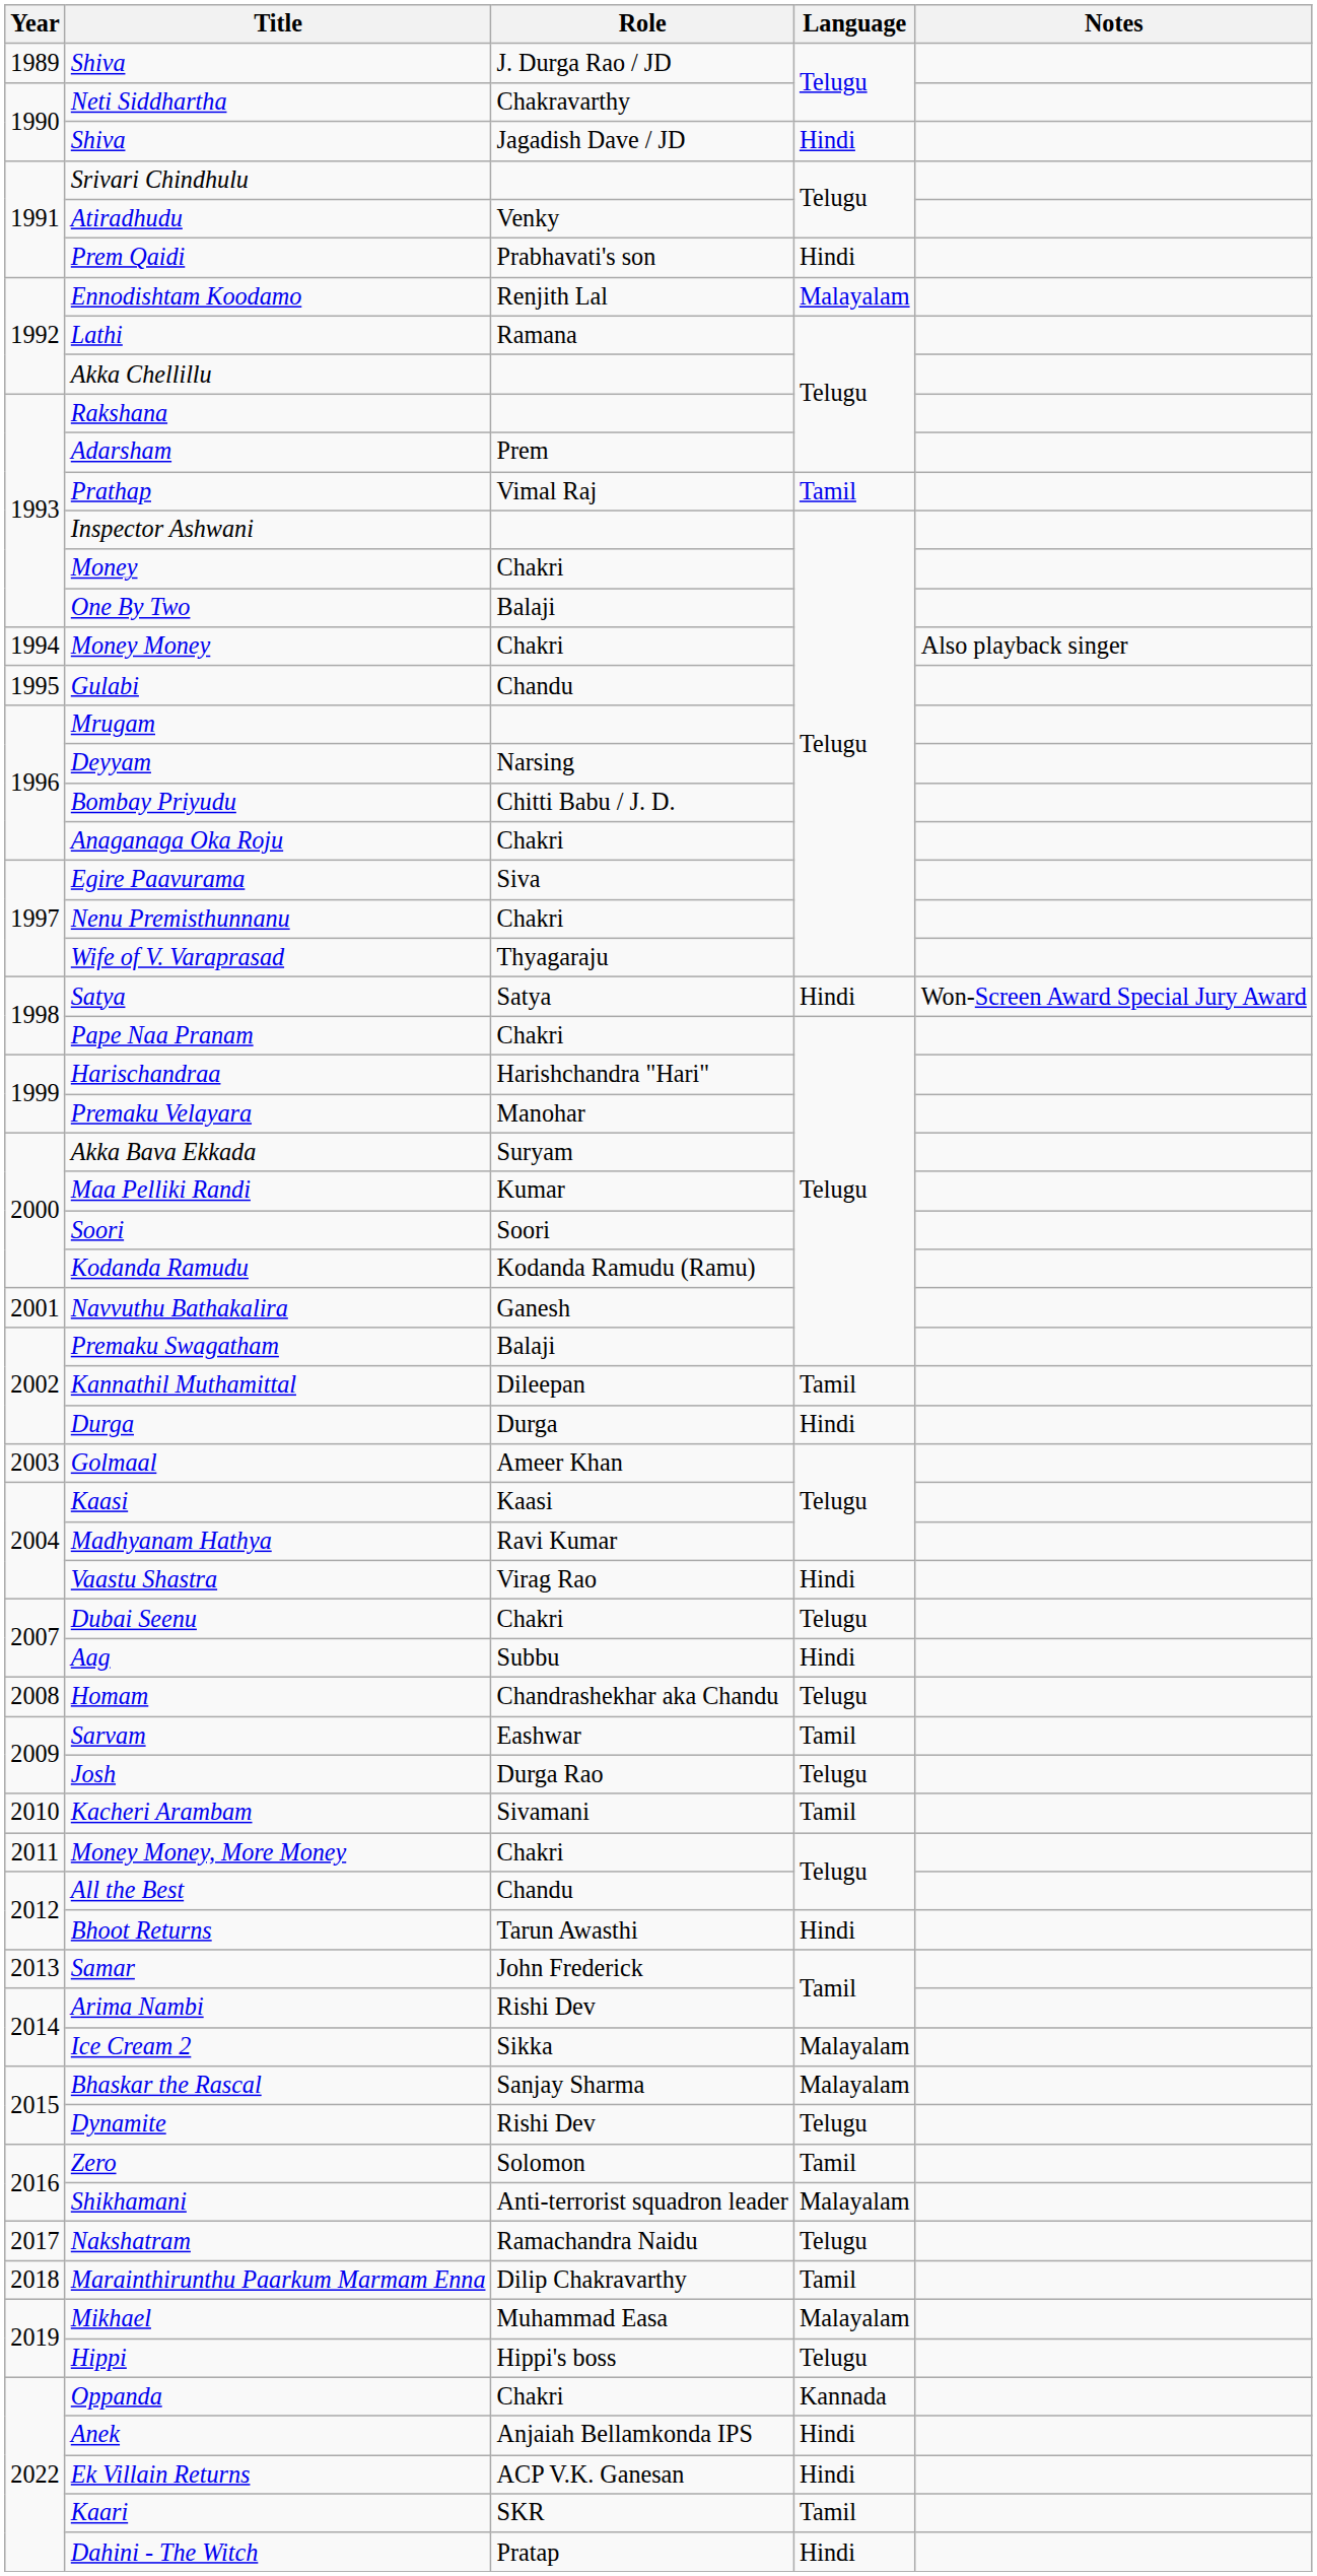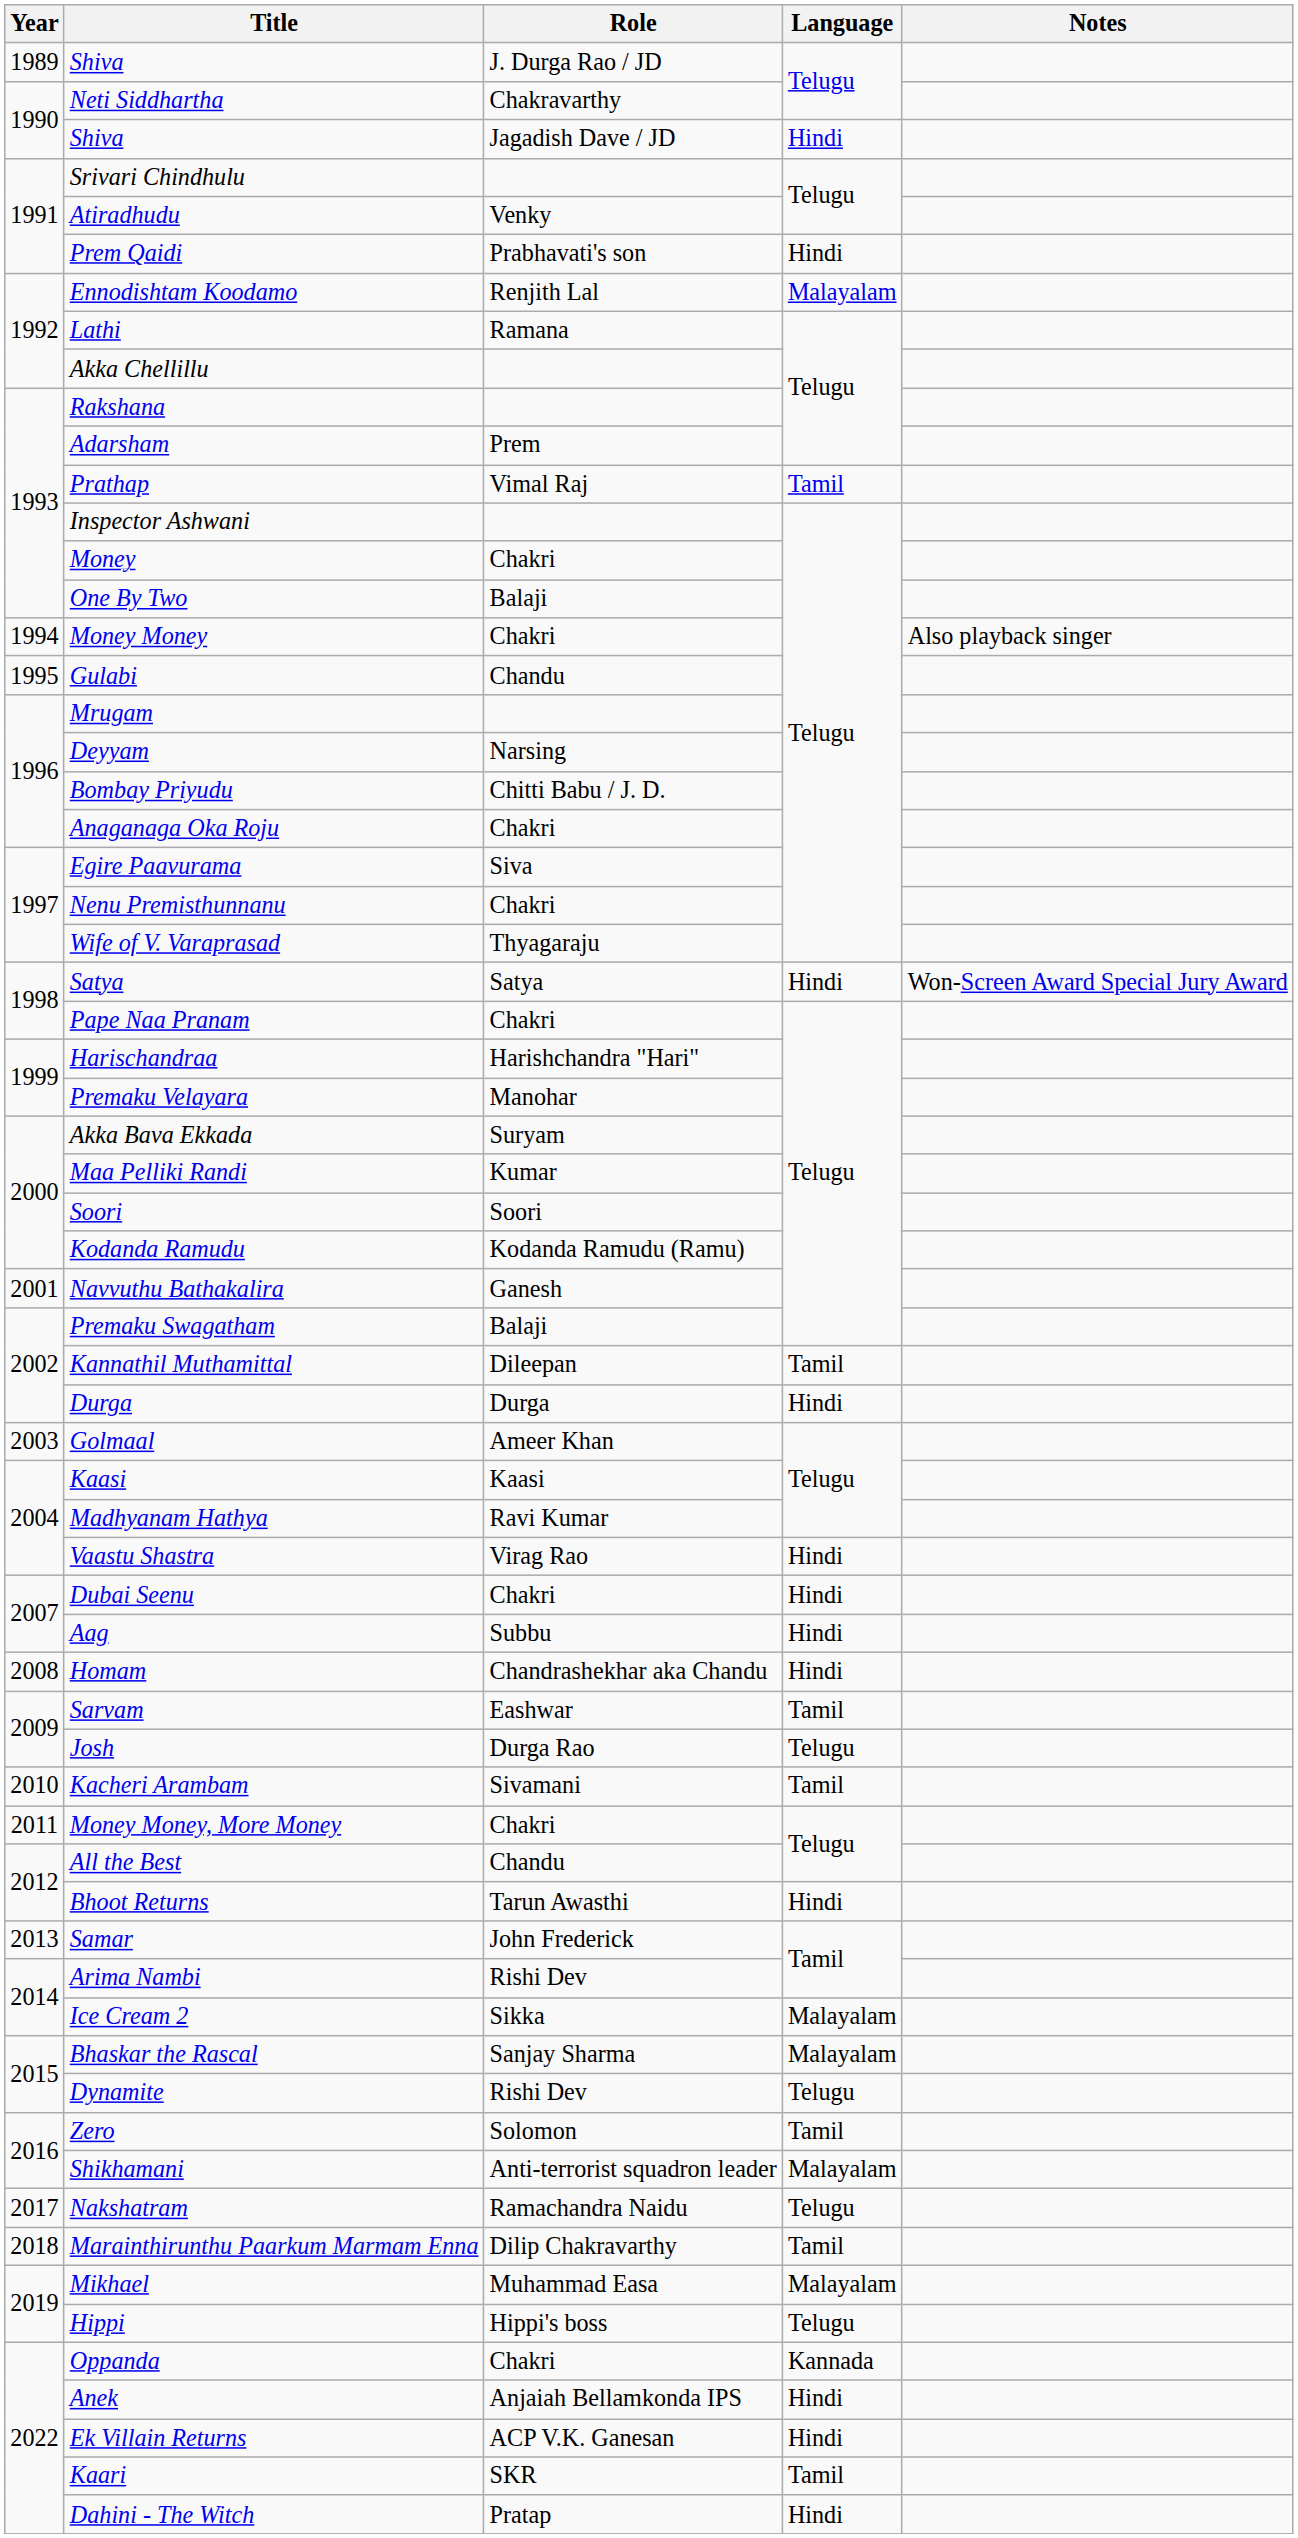Dubai Seenu | Language: Telugu -> Hindi
Homam | Language: Telugu -> Hindi
